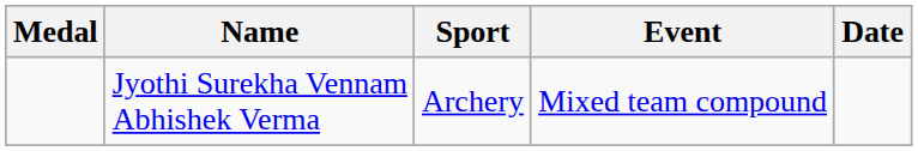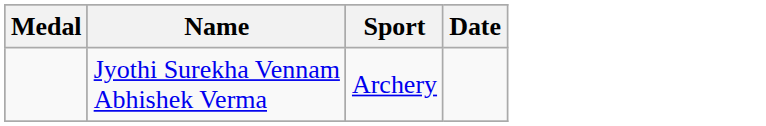- column: Event | Mixed team compound
